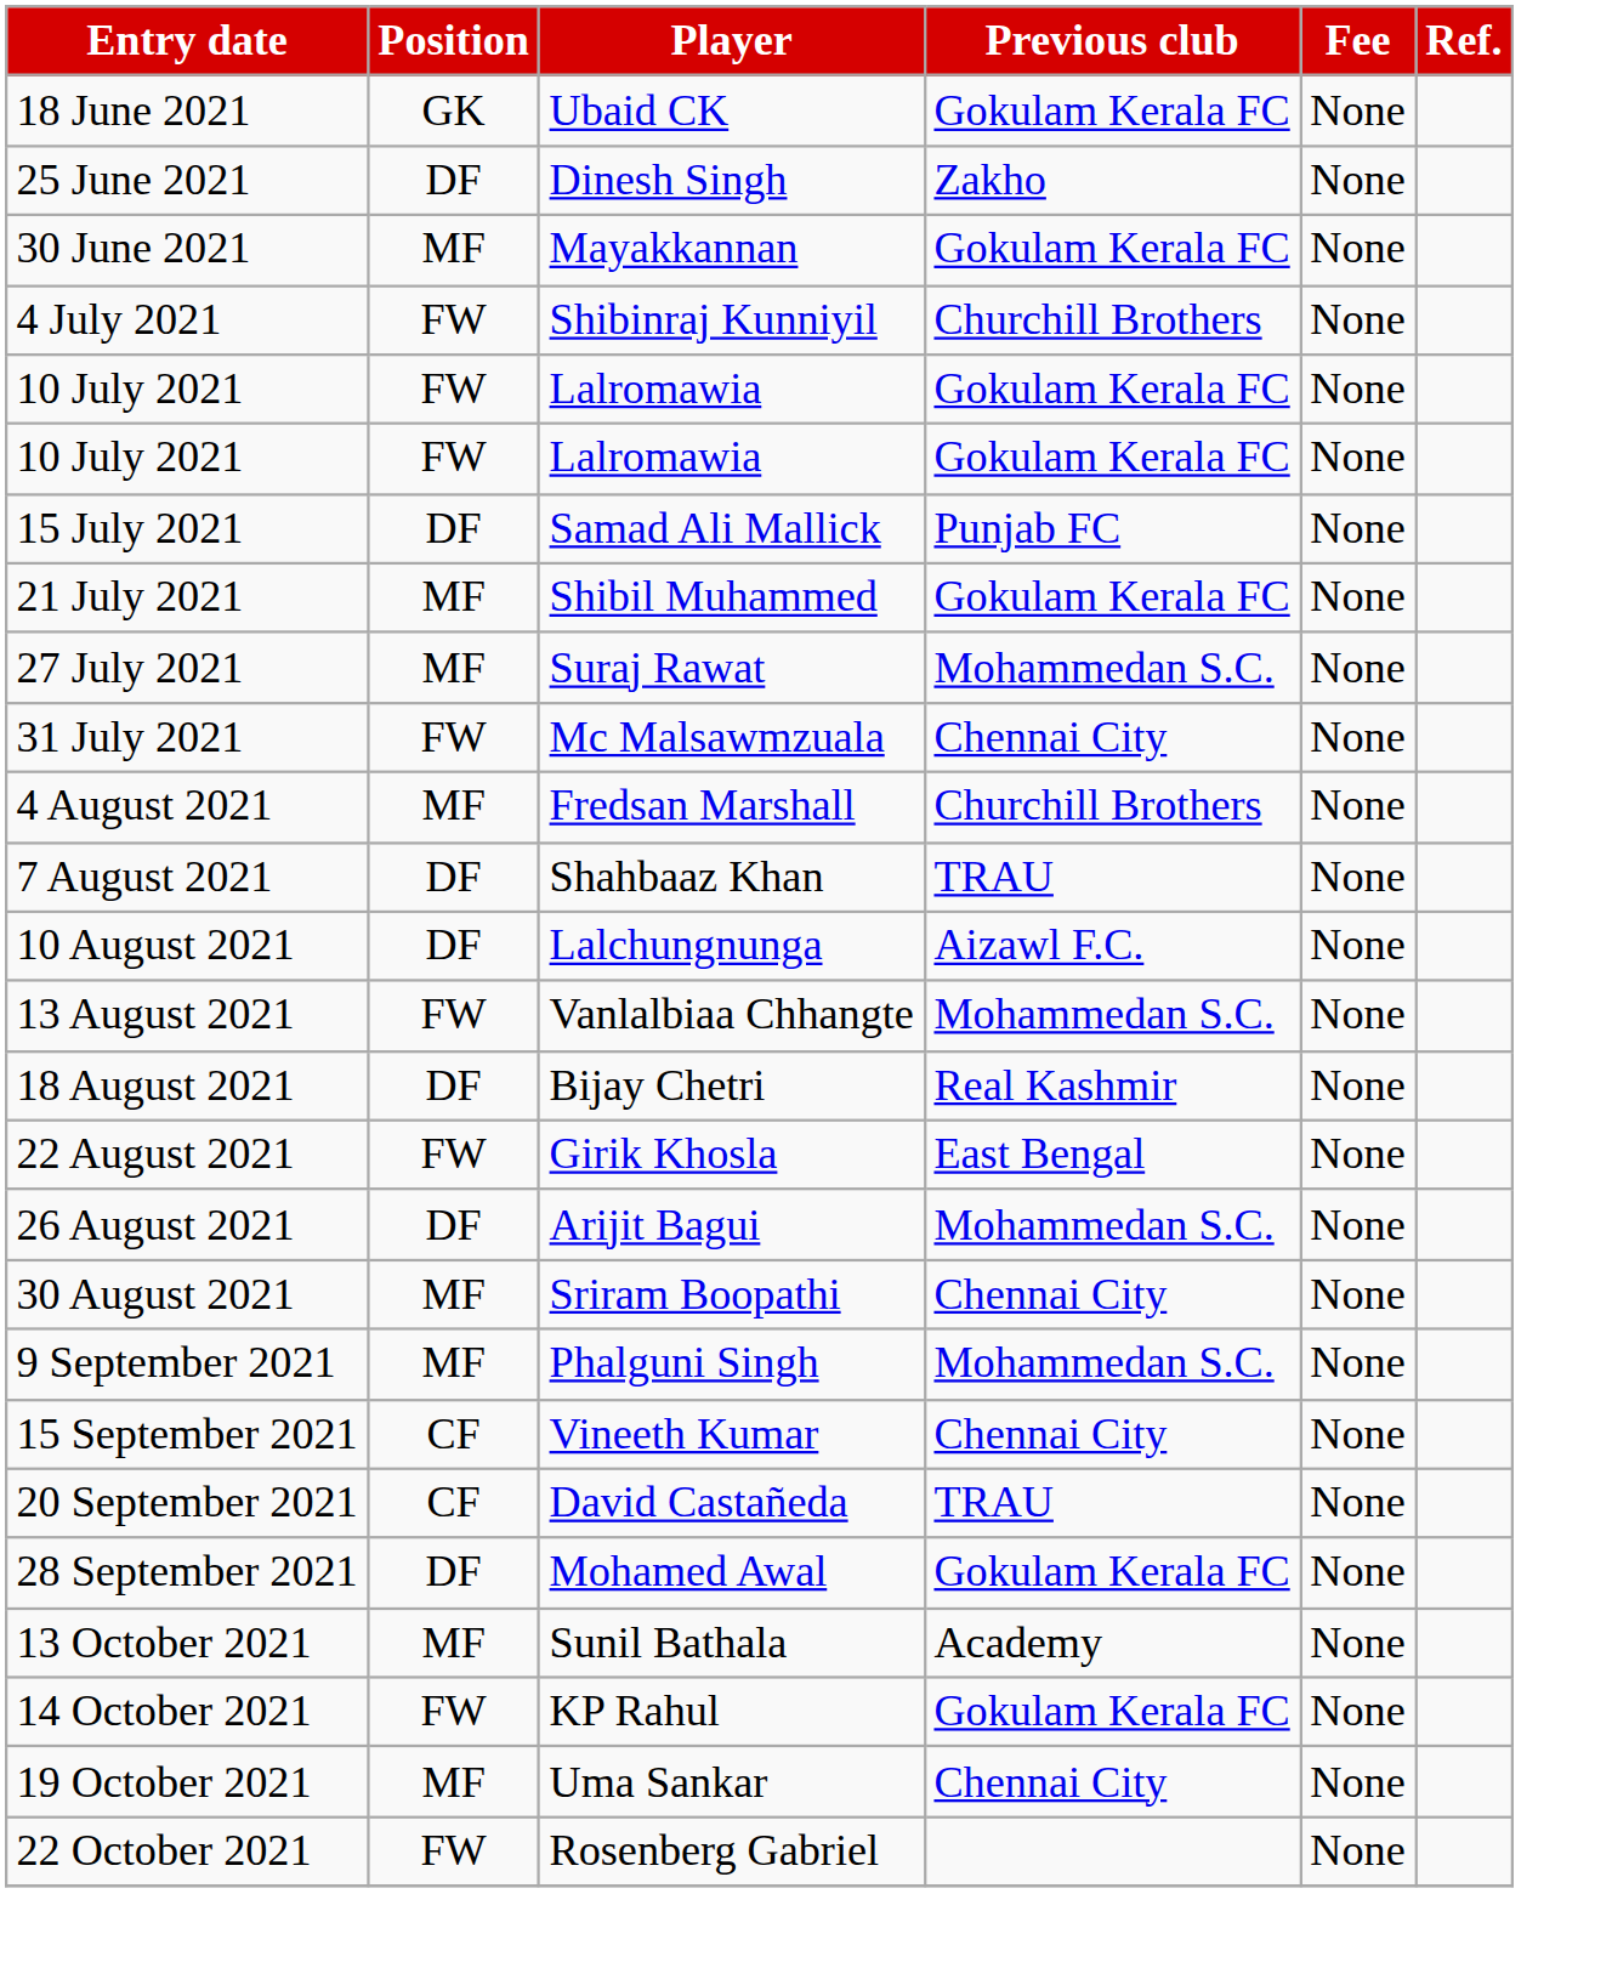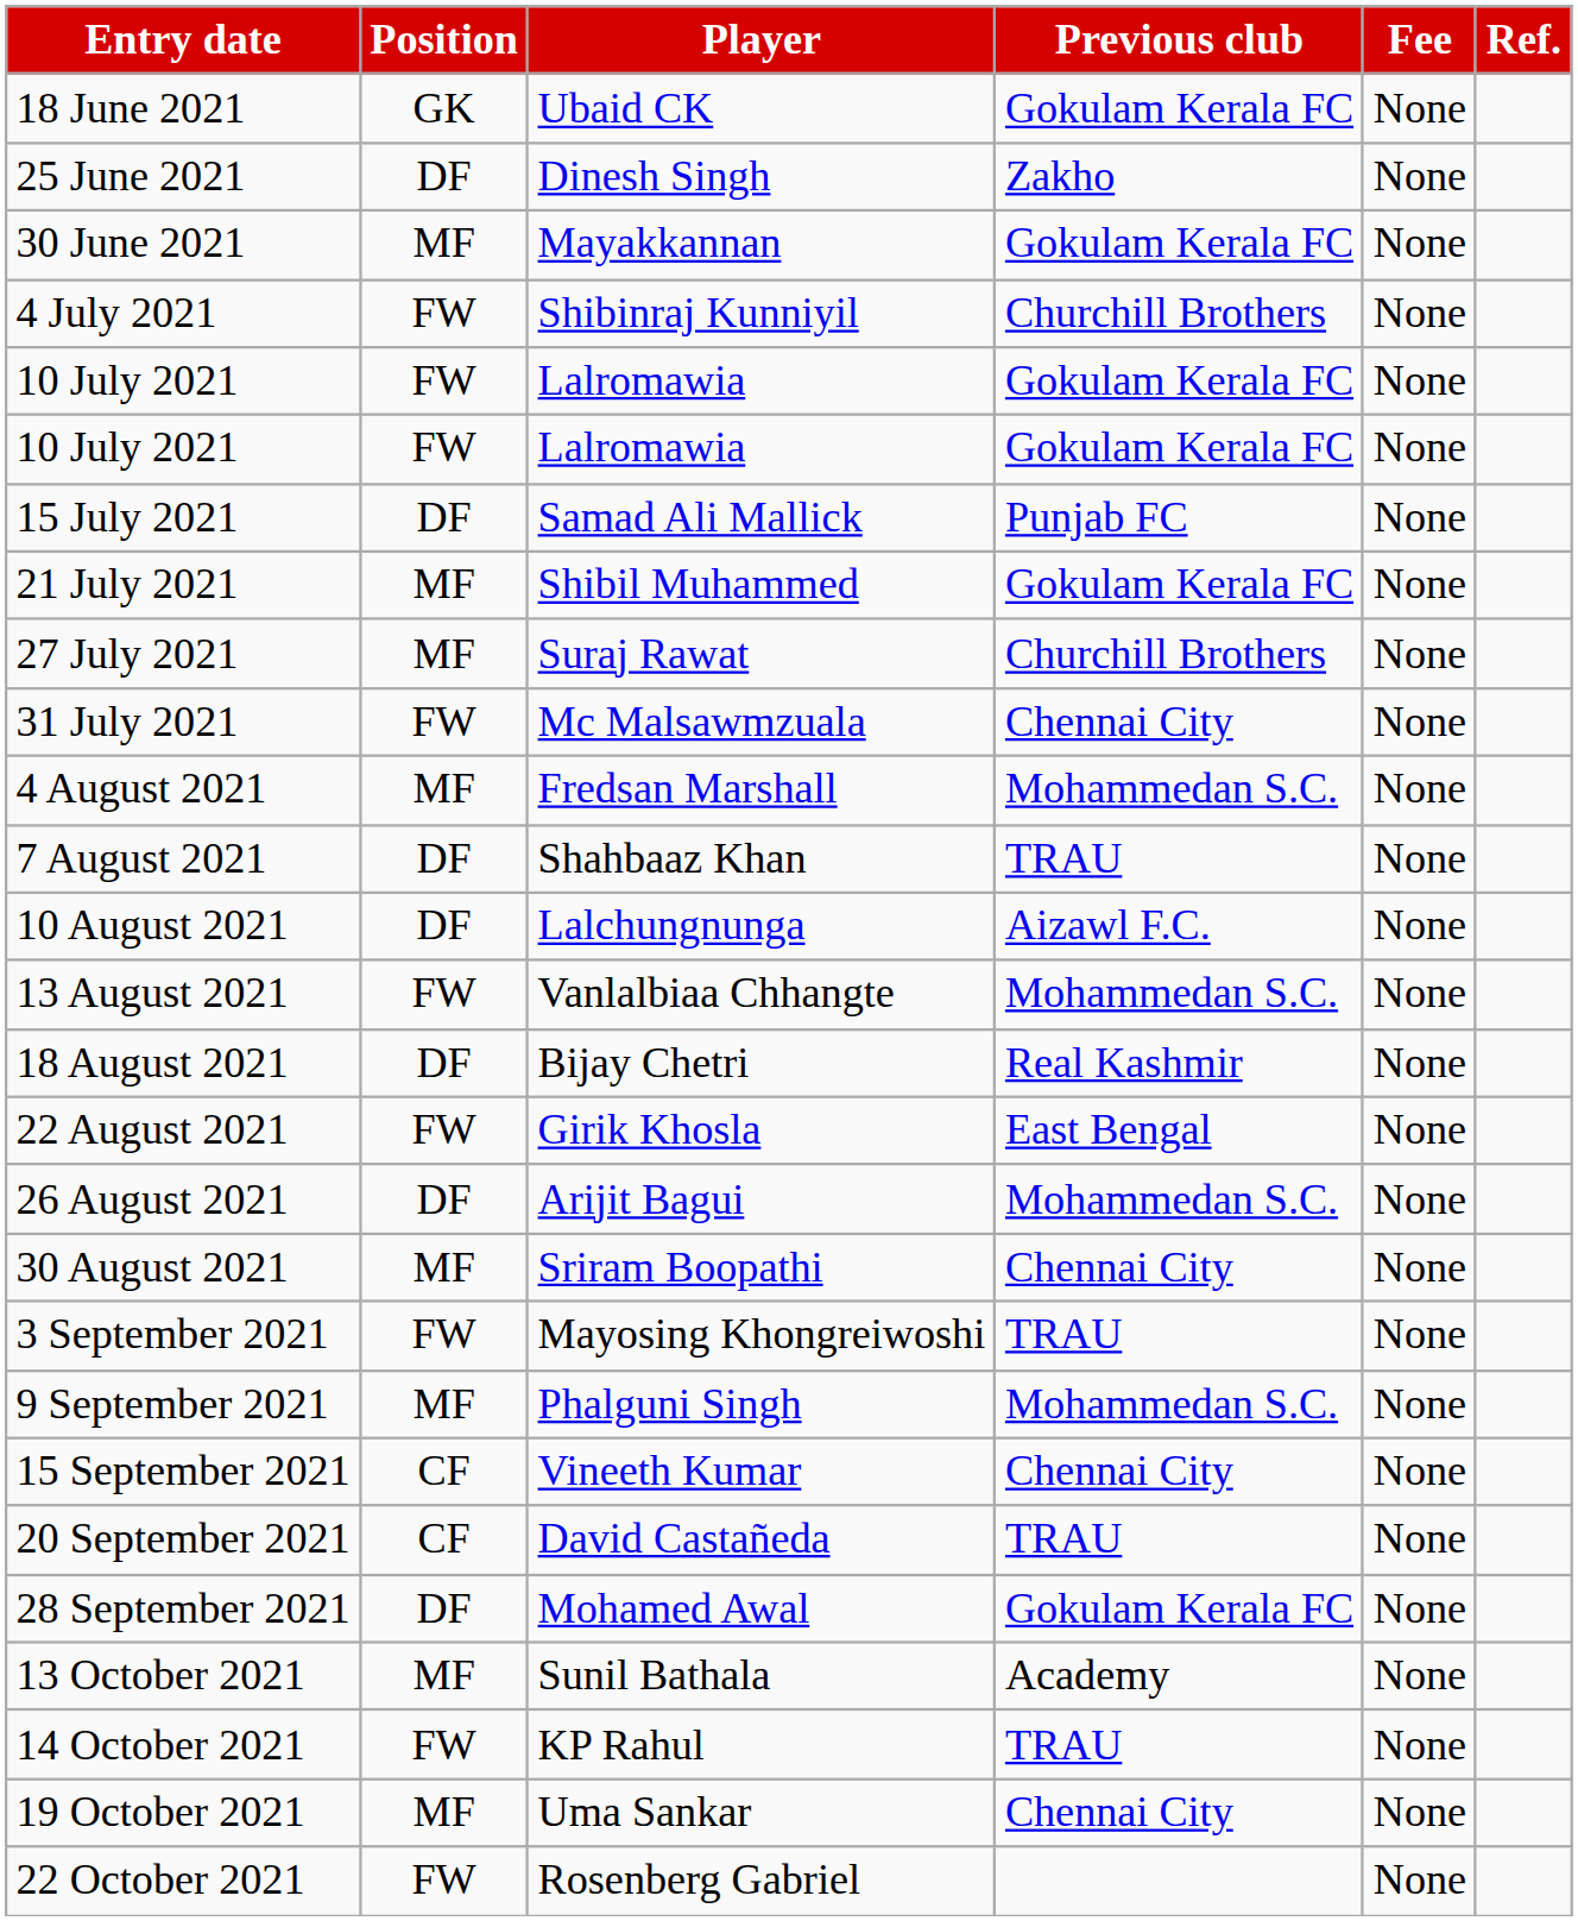27 July 2021 | Previous club: Mohammedan S.C. -> Churchill Brothers
4 August 2021 | Previous club: Churchill Brothers -> Mohammedan S.C.
+ row: 3 September 2021 | FW | Mayosing Khongreiwoshi | TRAU | None
14 October 2021 | Previous club: Gokulam Kerala FC -> TRAU
